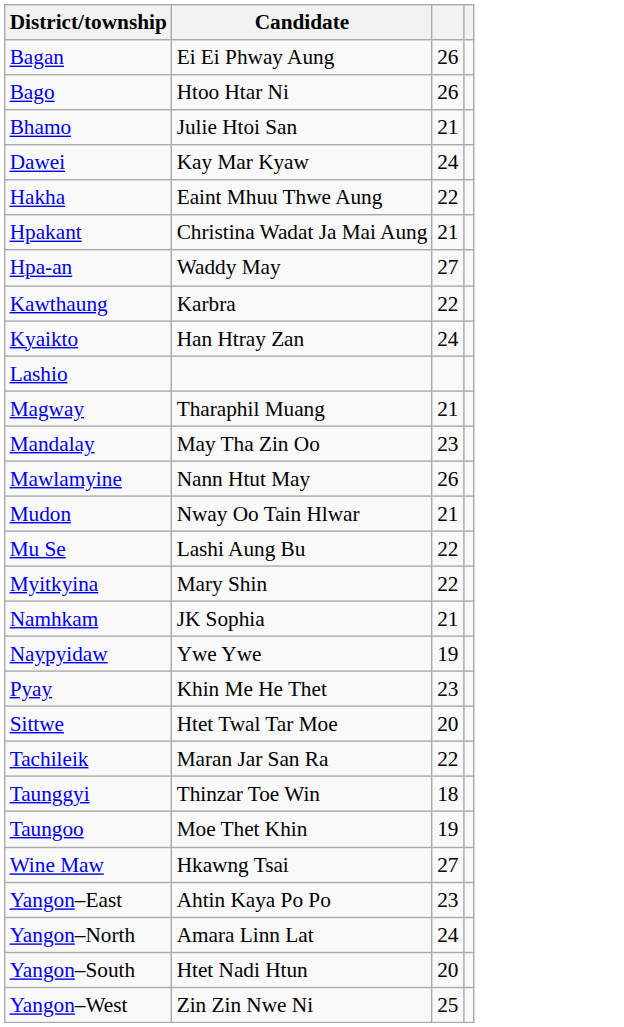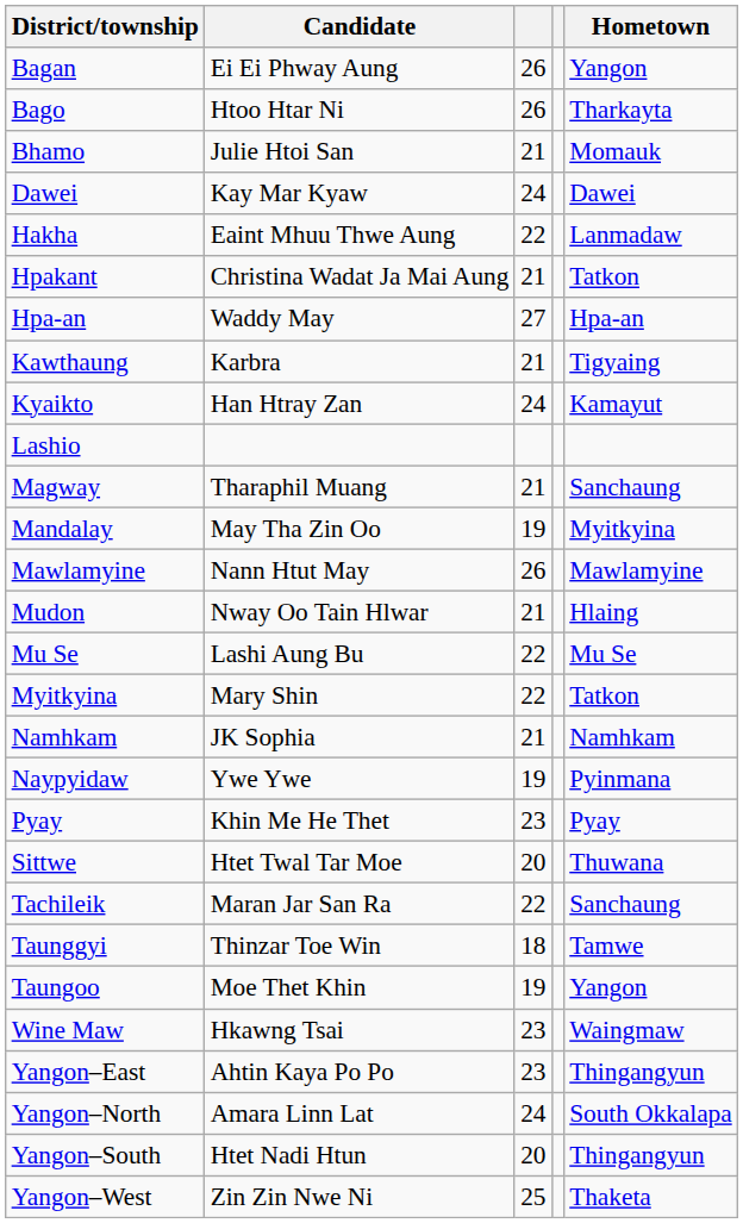+ column: Hometown | Yangon | Tharkayta | Momauk | Dawei | Lanmadaw | Tatkon | Hpa-an | Tigyaing | Kamayut | Sanchaung | Myitkyina | Mawlamyine | Hlaing | Mu Se | Tatkon | Namhkam | Pyinmana | Pyay | Thuwana | Sanchaung | Tamwe | Yangon | Waingmaw | Thingangyun | South Okkalapa | Thingangyun | Thaketa
Kawthaung | column 3: 22 -> 21
Mandalay | column 3: 23 -> 19
Wine Maw | column 3: 27 -> 23
